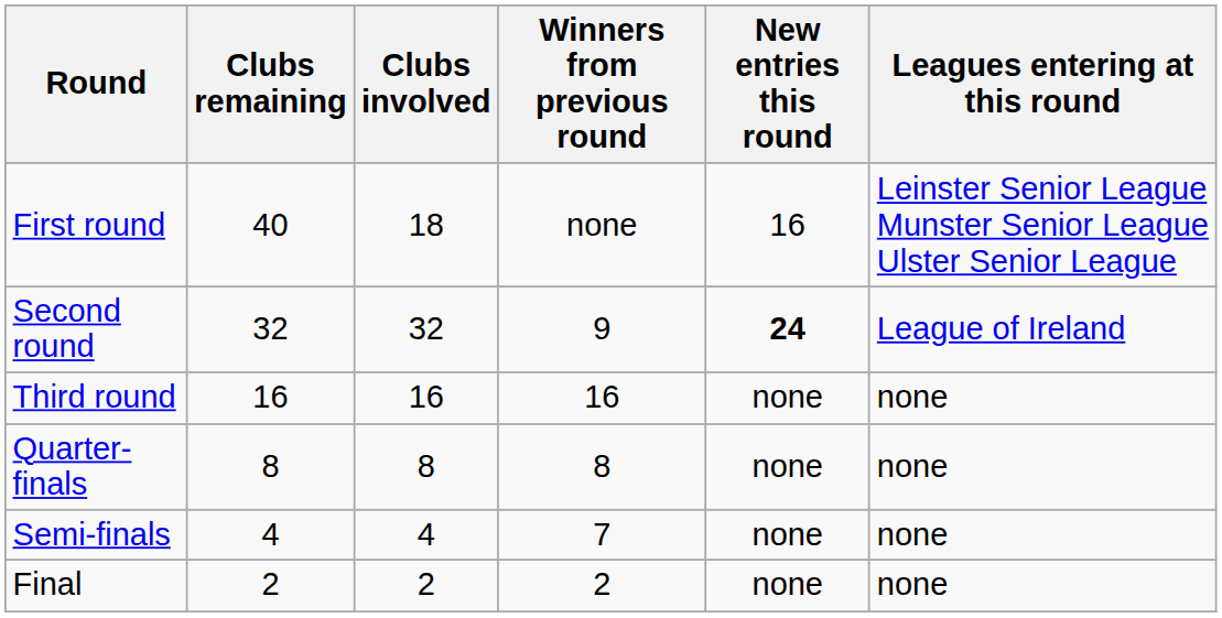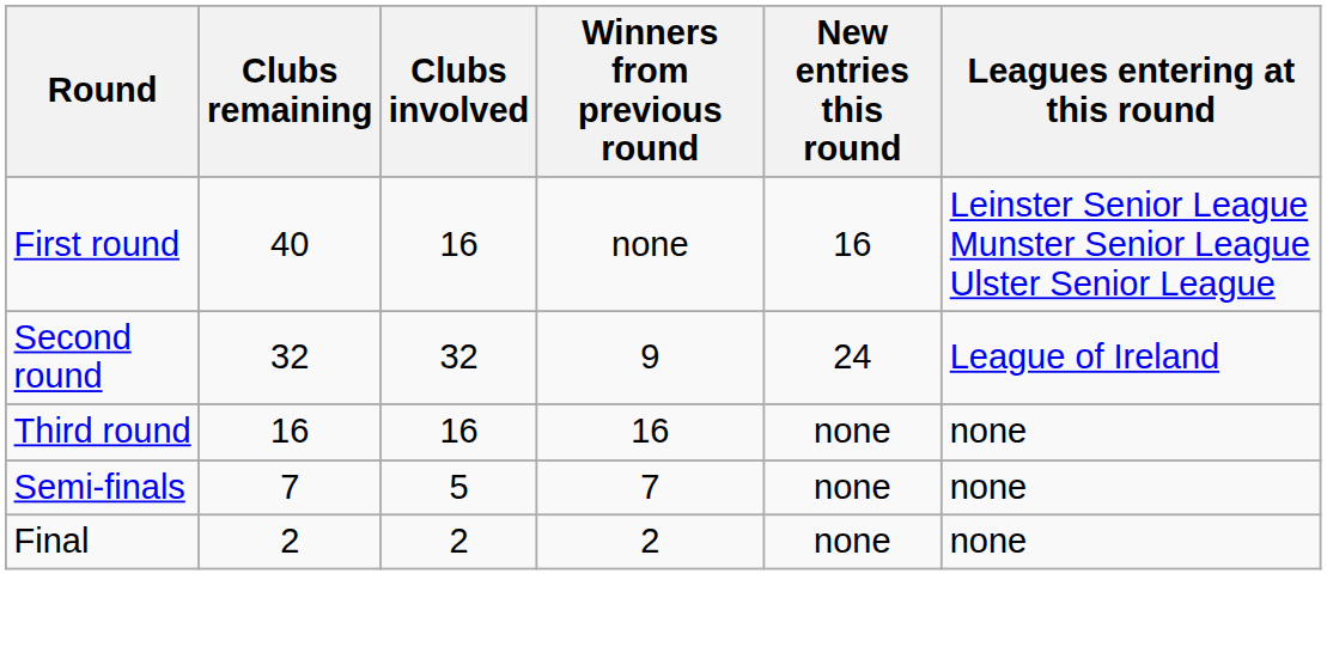First round | Clubs involved: 18 -> 16
Second round | New entries this round: bold -> normal
- row: Quarter-finals | 8 | 8 | 8 | none | none
Semi-finals | Clubs remaining: 4 -> 7
Semi-finals | Clubs involved: 4 -> 5
